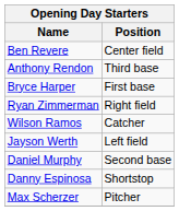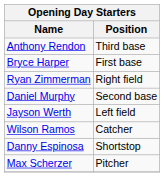- row: Ben Revere | Center field
rows swapped: Daniel Murphy <-> Wilson Ramos
